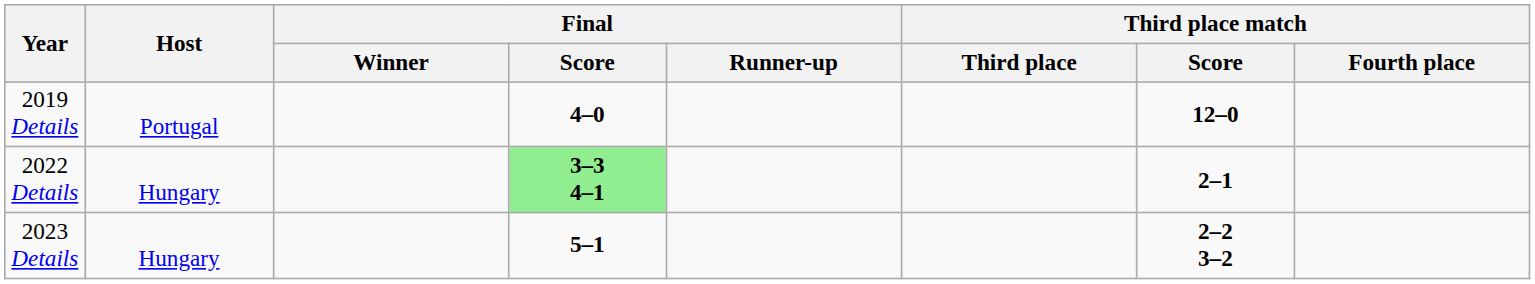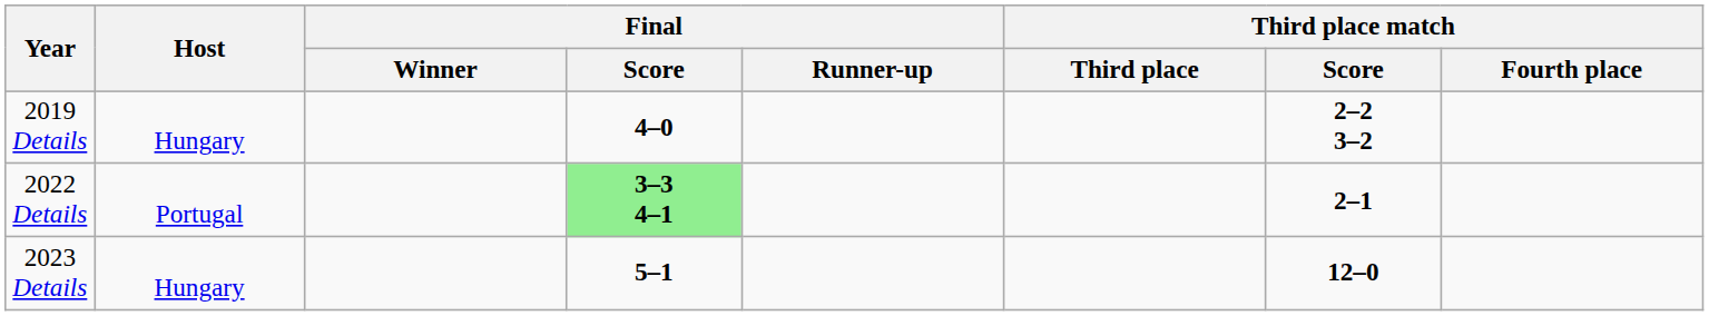2019 Details | Host: Portugal -> Hungary
2019 Details | Third place match / Score: 12–0 -> 2–2 3–2
2022 Details | Host: Hungary -> Portugal
2023 Details | Third place match / Score: 2–2 3–2 -> 12–0
